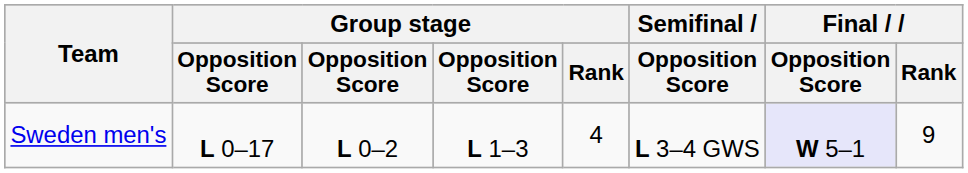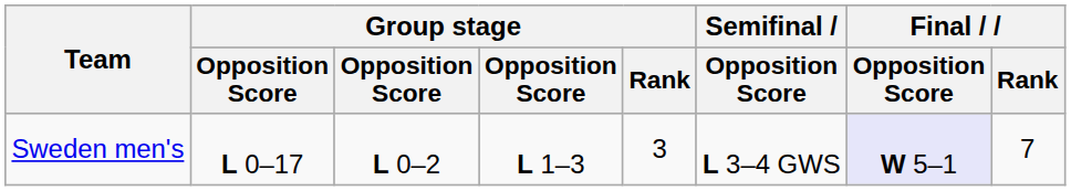Sweden men's | Group stage / Rank: 4 -> 3
Sweden men's | Final / Rank: 9 -> 7
